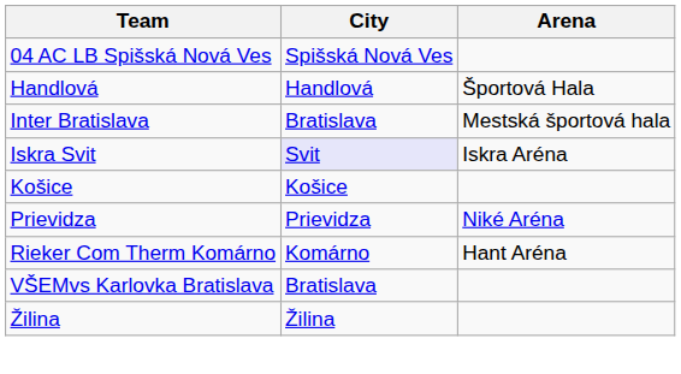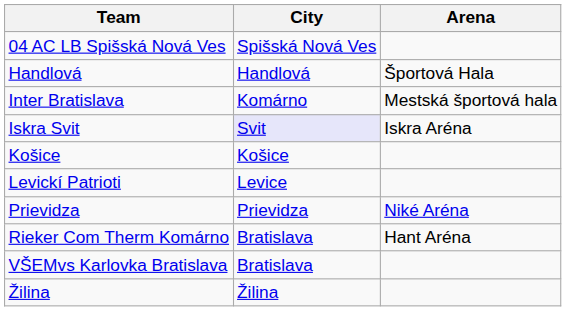Inter Bratislava | City: Bratislava -> Komárno
+ row: Levickí Patrioti | Levice
Rieker Com Therm Komárno | City: Komárno -> Bratislava
